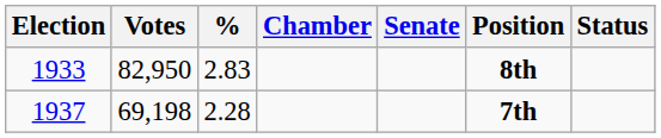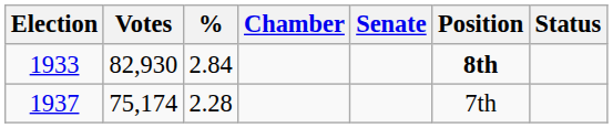1933 | Votes: 82,950 -> 82,930
1933 | %: 2.83 -> 2.84
1937 | Votes: 69,198 -> 75,174
1937 | Position: bold -> normal
